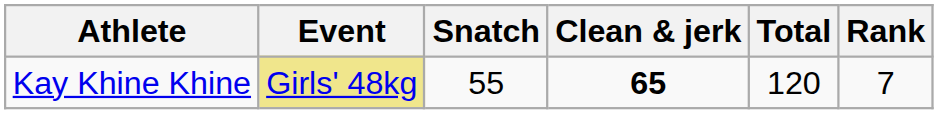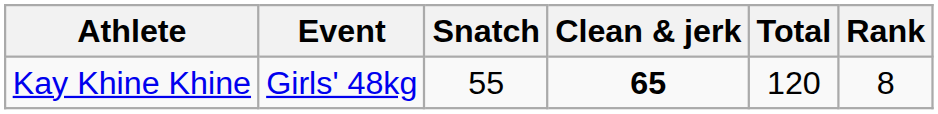Kay Khine Khine | Event: khaki background -> no background
Kay Khine Khine | Rank: 7 -> 8
